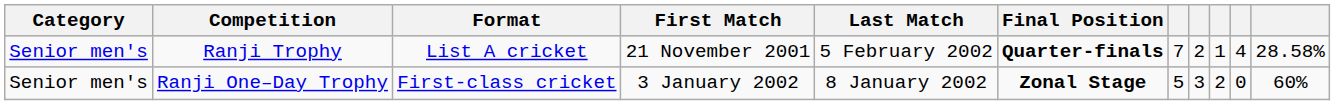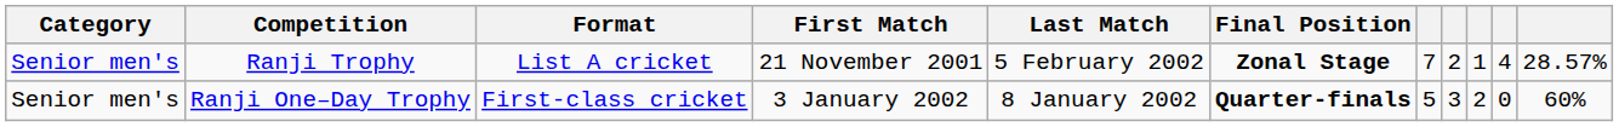Ranji Trophy | Final Position: Quarter-finals -> Zonal Stage
Ranji Trophy | column 11: 28.58% -> 28.57%
Ranji One–Day Trophy | Final Position: Zonal Stage -> Quarter-finals
